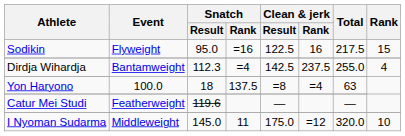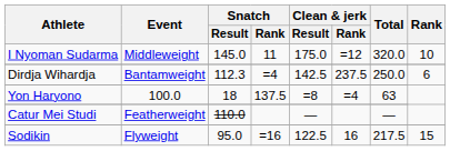rows swapped: Sodikin <-> I Nyoman Sudarma
Dirdja Wihardja | Total: 255.0 -> 250.0
Dirdja Wihardja | Rank: 4 -> 6
Catur Mei Studi | Snatch / Result: 119.6 -> 110.0
